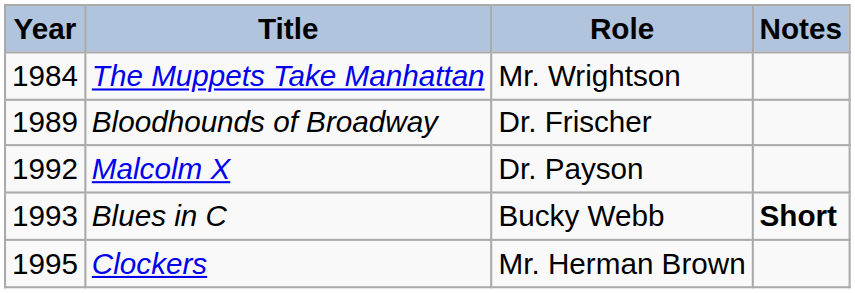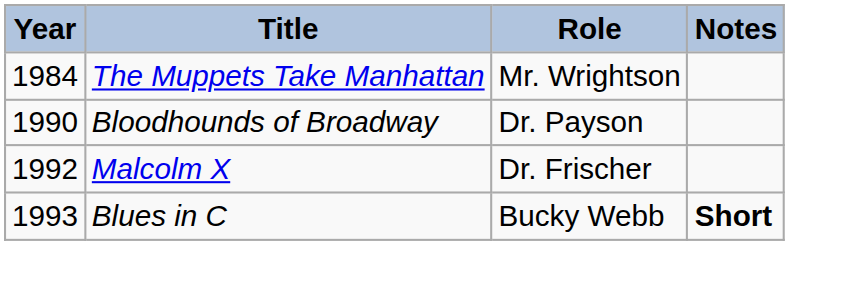Bloodhounds of Broadway | Year: 1989 -> 1990
Bloodhounds of Broadway | Role: Dr. Frischer -> Dr. Payson
Malcolm X | Role: Dr. Payson -> Dr. Frischer
- row: 1995 | Clockers | Mr. Herman Brown
